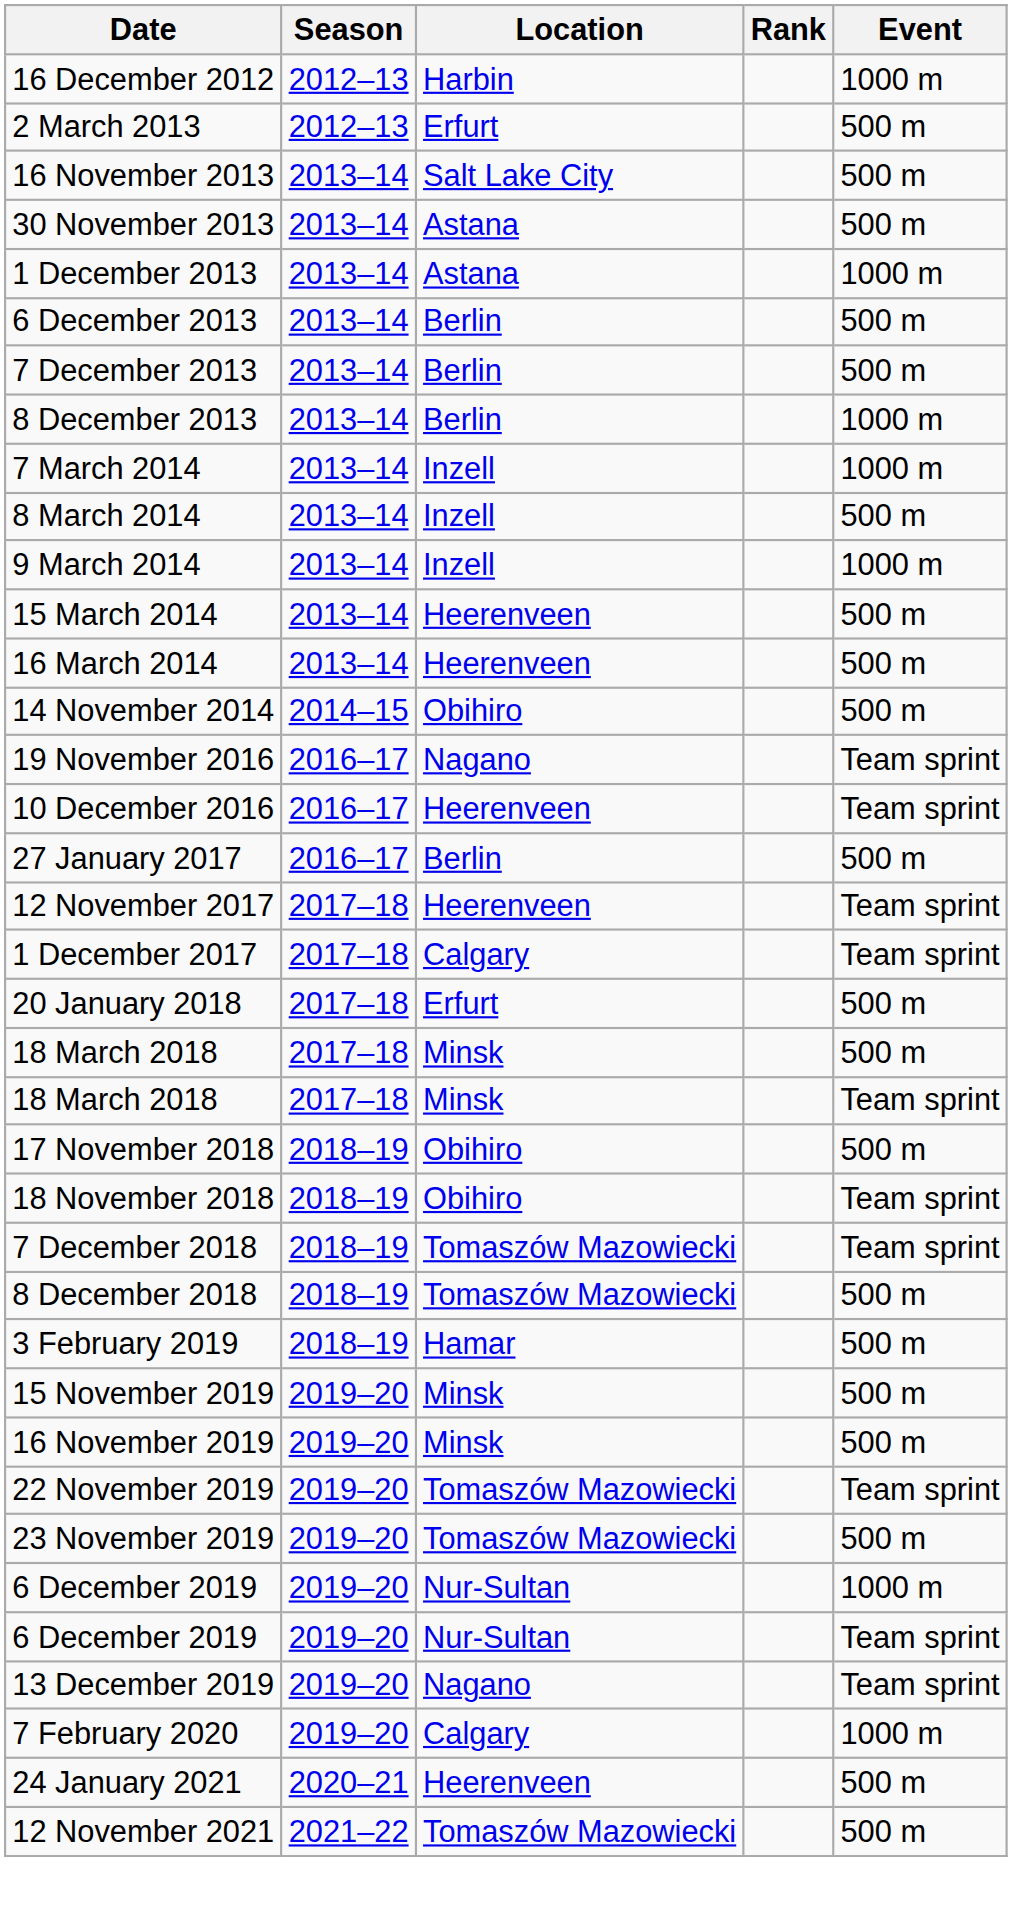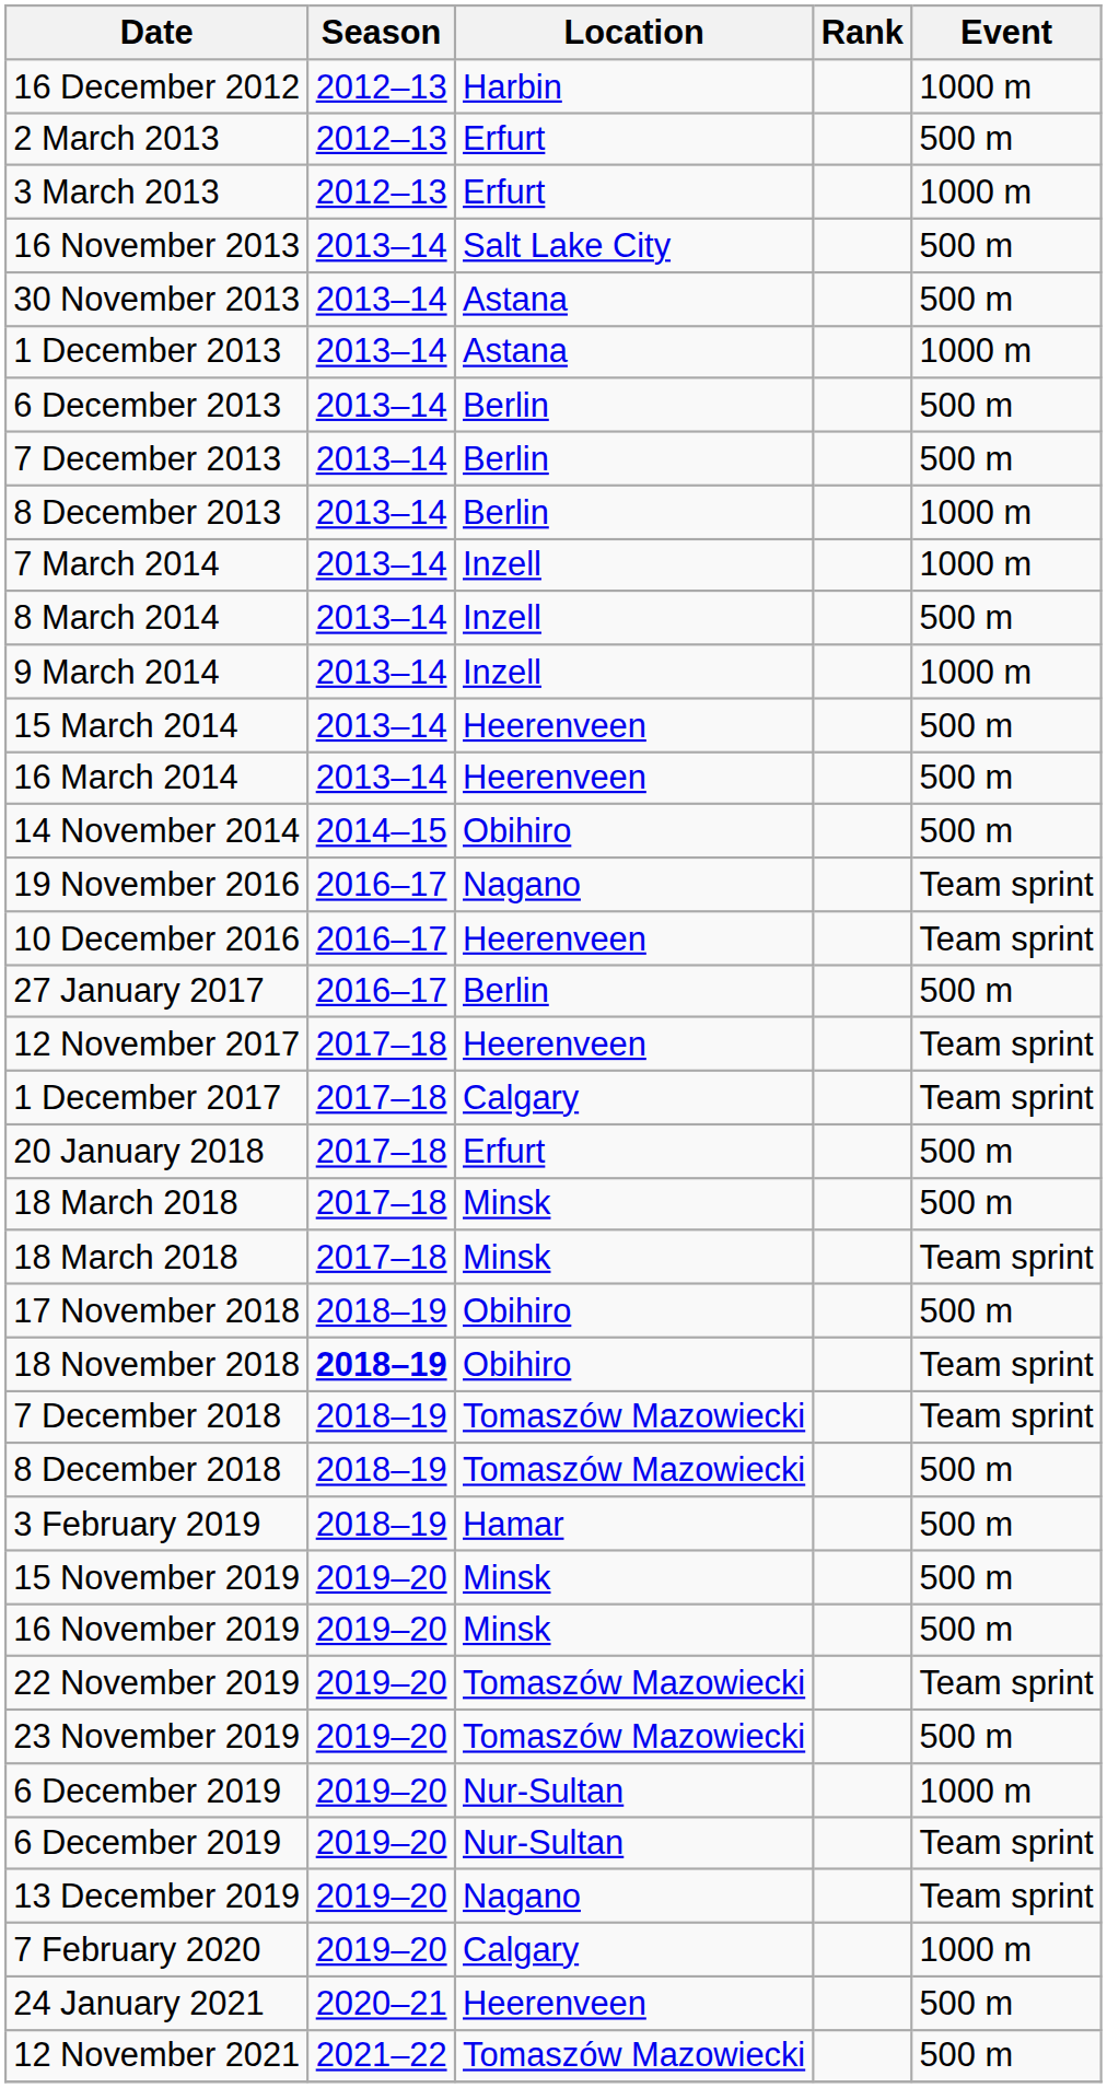+ row: 3 March 2013 | 2012–13 | Erfurt | 1000 m
18 November 2018 | Season: normal -> bold
